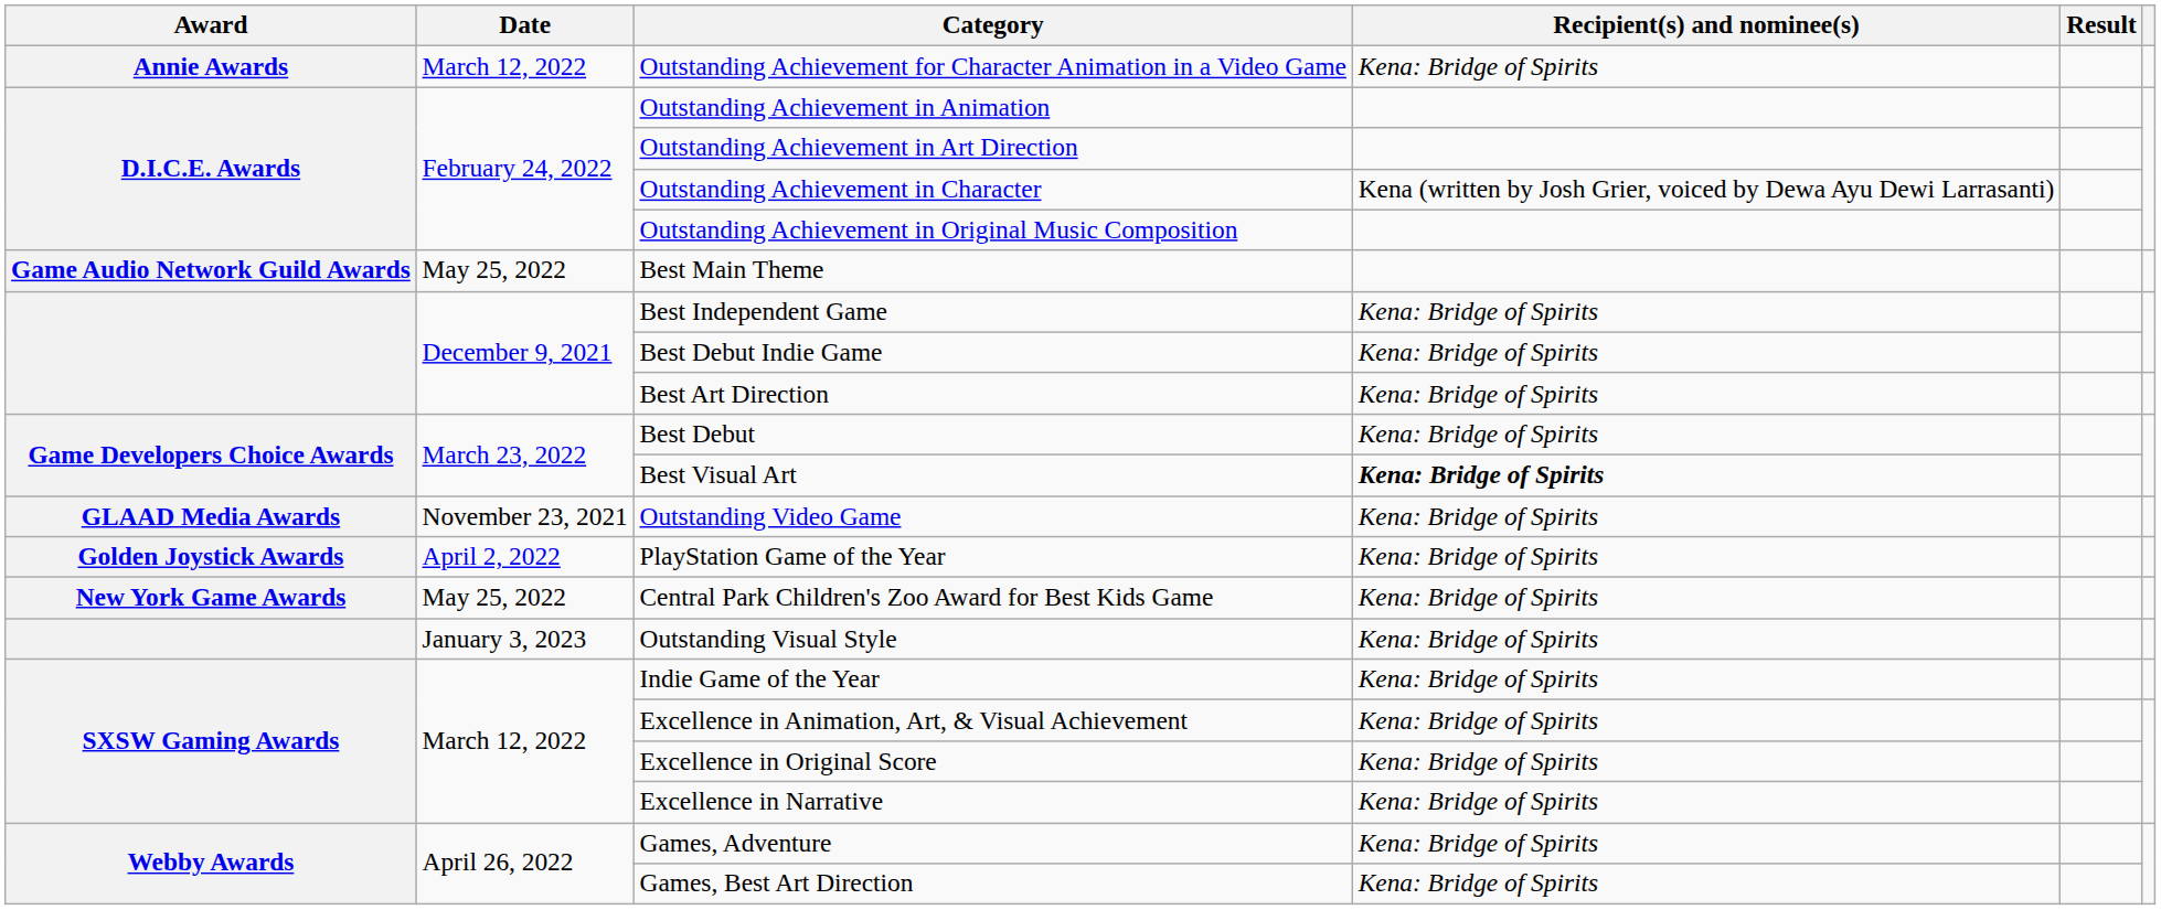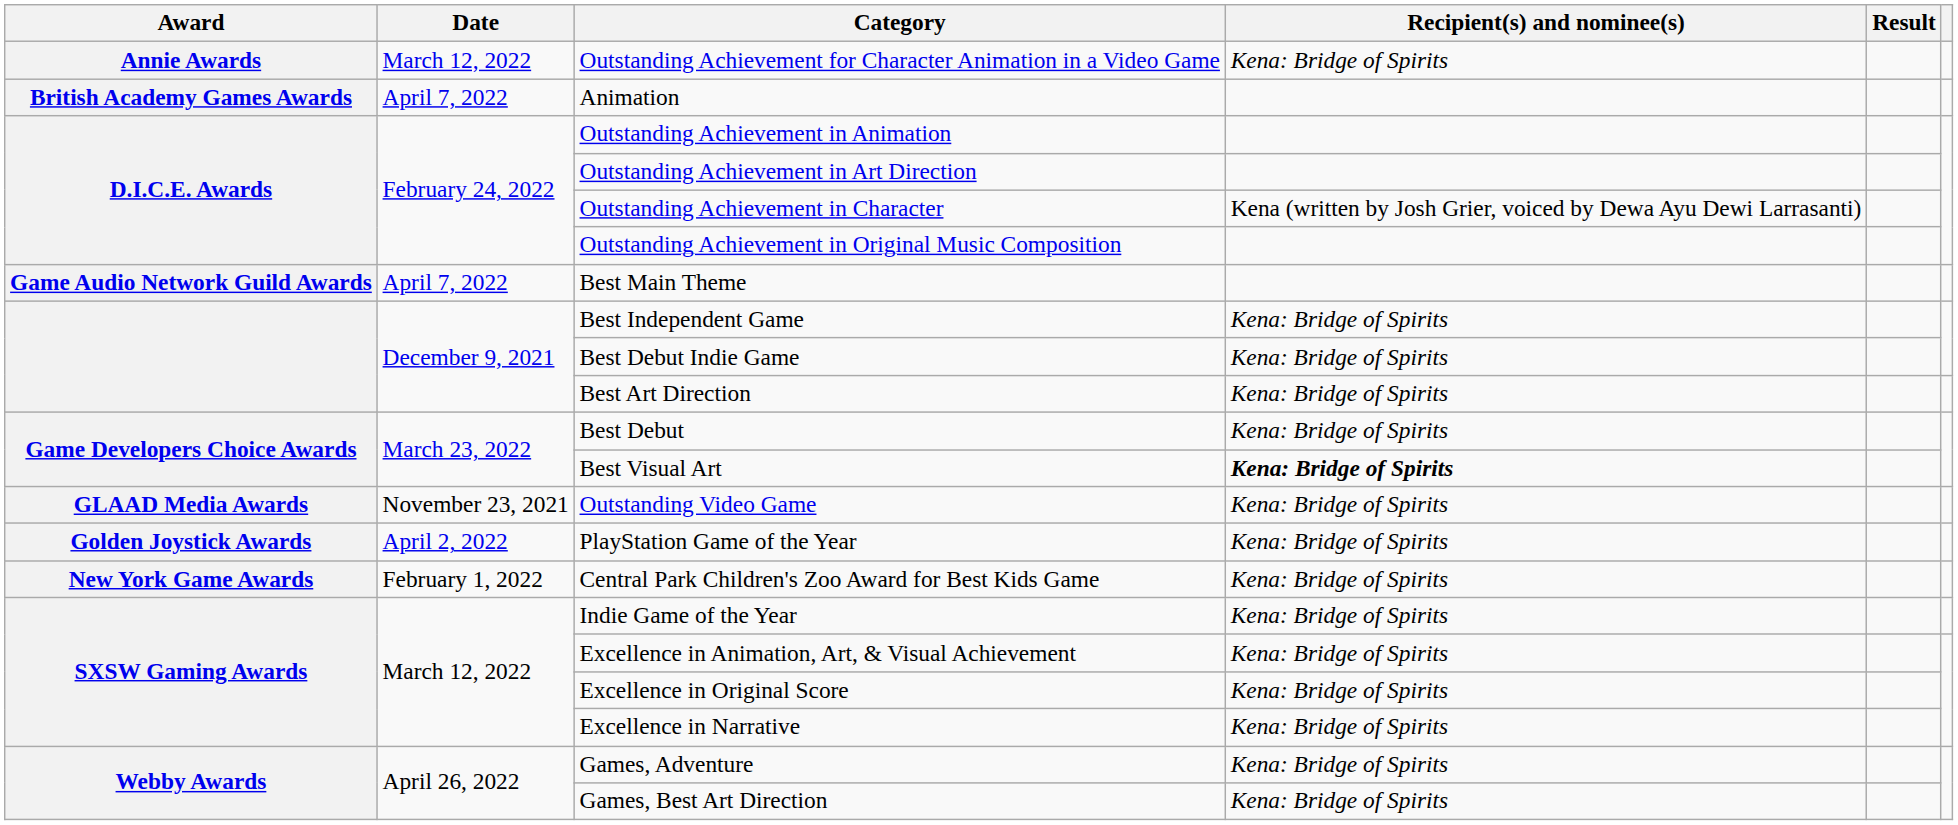+ row: British Academy Games Awards | April 7, 2022 | Animation
Best Main Theme | Date: May 25, 2022 -> April 7, 2022
Central Park Children's Zoo Award for Best Kids Game | Date: May 25, 2022 -> February 1, 2022
- row: January 3, 2023 | Outstanding Visual Style | Kena: Bridge of Spirits
